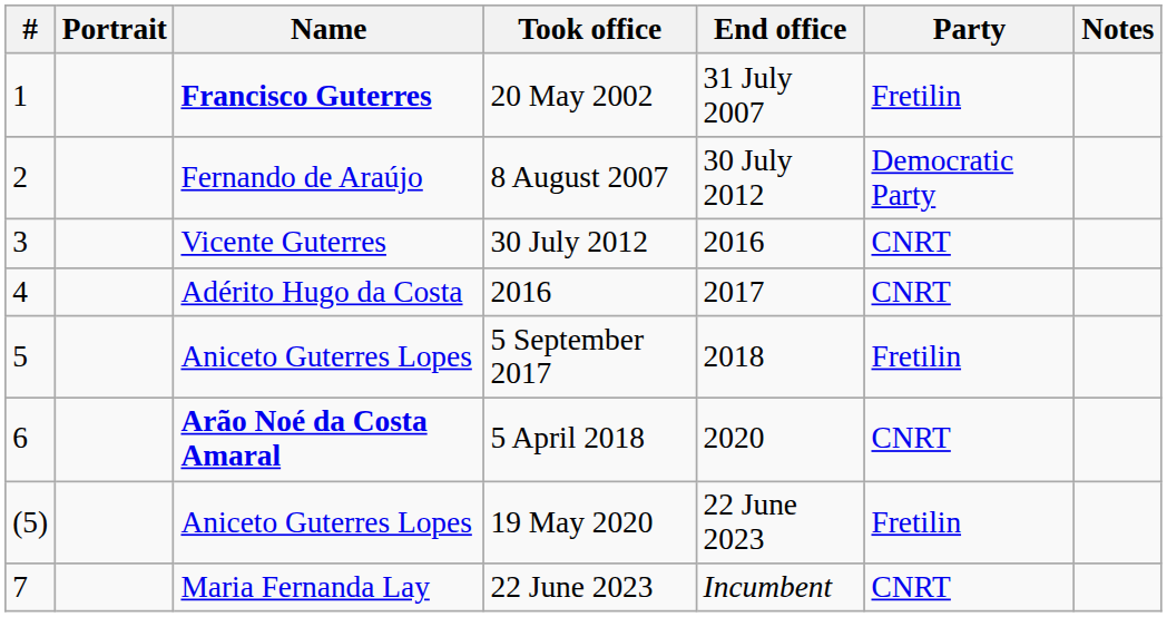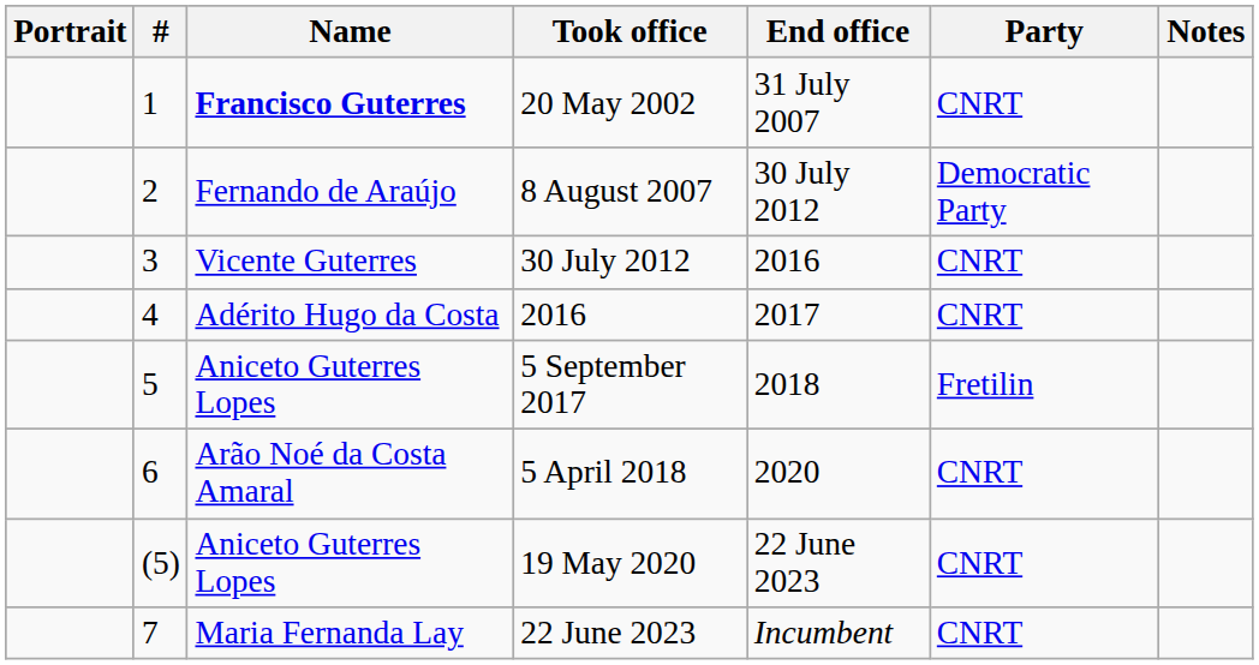columns swapped: # <-> Portrait
20 May 2002 | Party: Fretilin -> CNRT
5 April 2018 | Name: bold -> normal
19 May 2020 | Party: Fretilin -> CNRT
